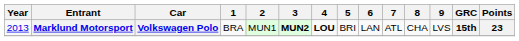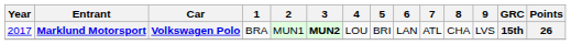Marklund Motorsport | Year: 2013 -> 2017
Marklund Motorsport | 4: bold -> normal
Marklund Motorsport | Points: 23 -> 26
